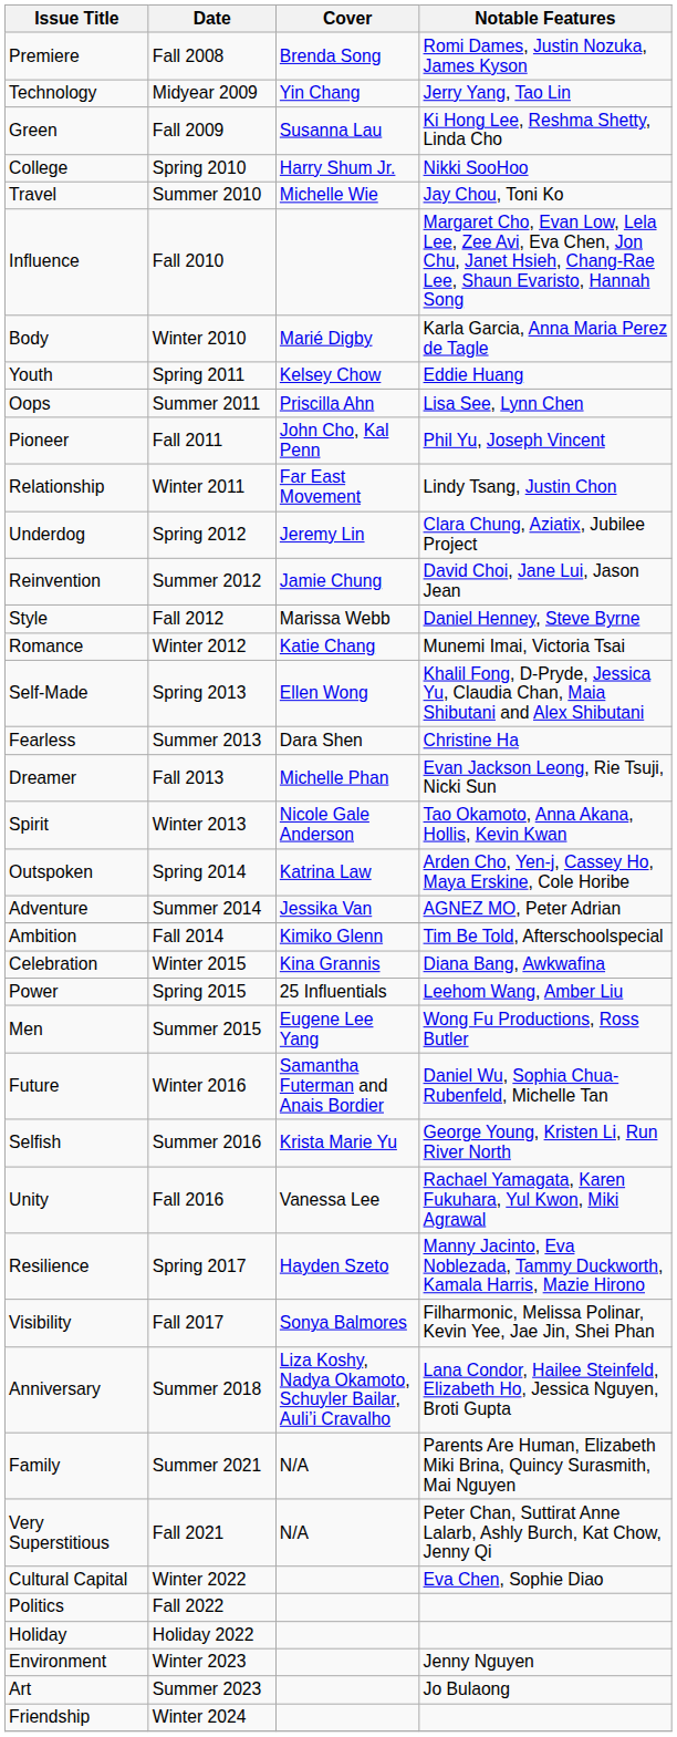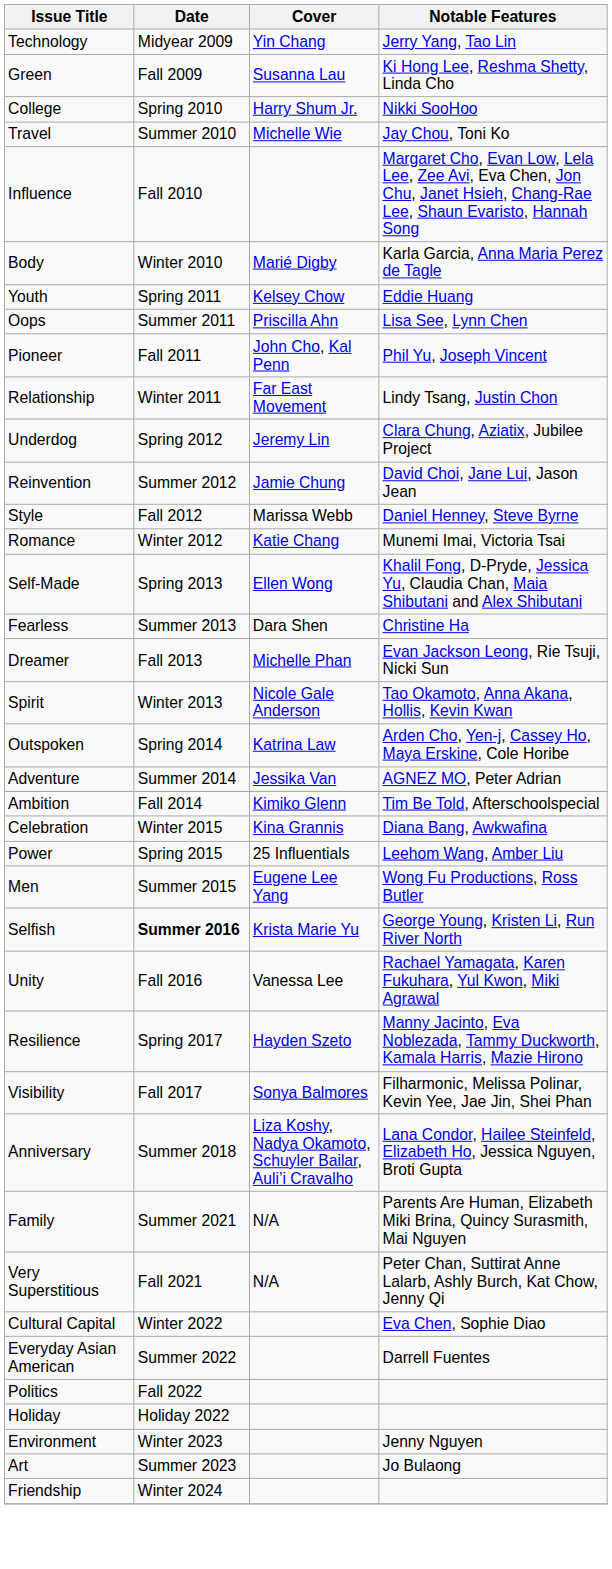- row: Premiere | Fall 2008 | Brenda Song | Romi Dames, Justin Nozuka, James Kyson
- row: Future | Winter 2016 | Samantha Futerman and Anais Bordier | Daniel Wu, Sophia Chua-Rubenfeld, Michelle Tan
Selfish | Date: normal -> bold
+ row: Everyday Asian American | Summer 2022 | Darrell Fuentes
